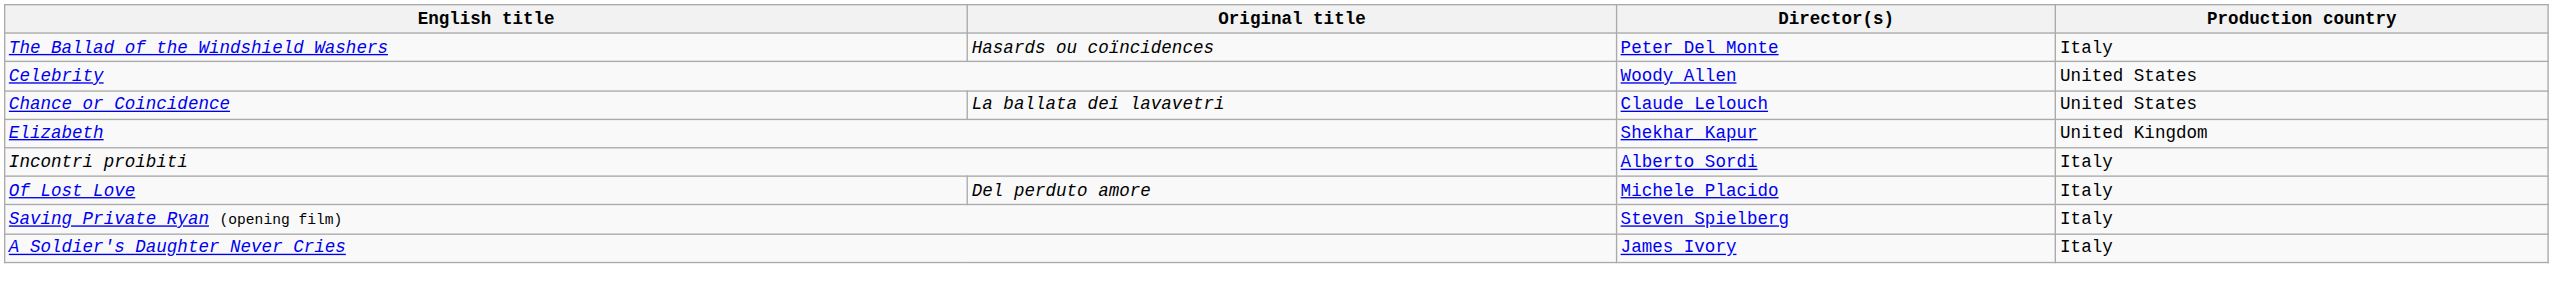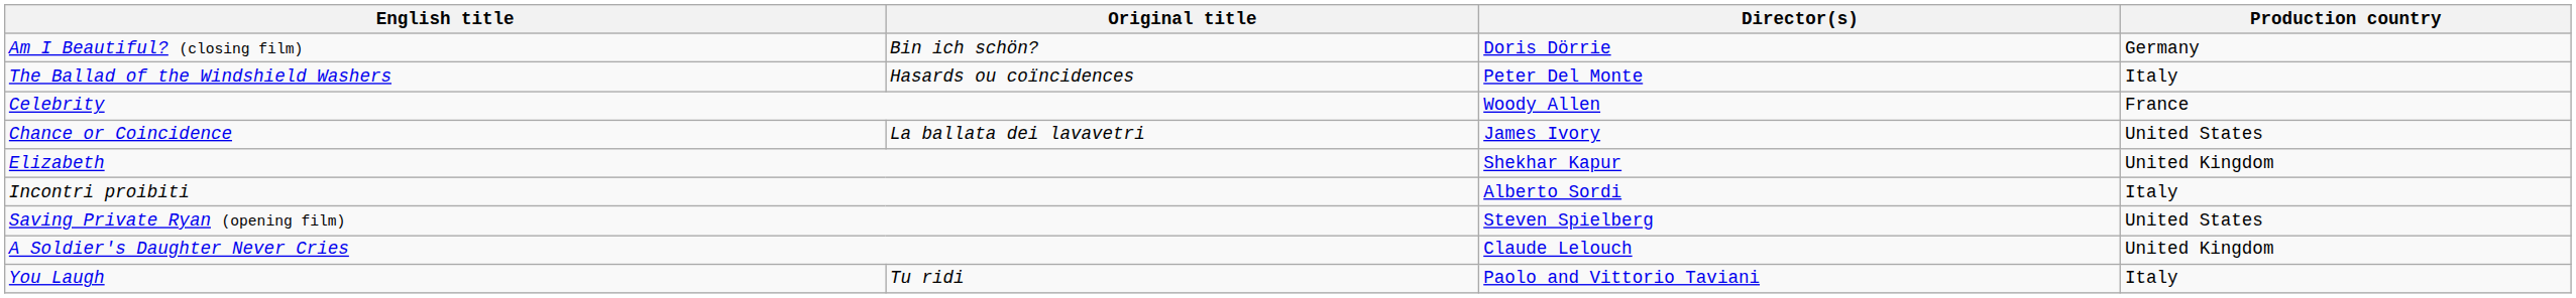+ row: Am I Beautiful? (closing film) | Bin ich schön? | Doris Dörrie | Germany
Celebrity | Production country: United States -> France
Chance or Coincidence | Director(s): Claude Lelouch -> James Ivory
- row: Of Lost Love | Del perduto amore | Michele Placido | Italy
Saving Private Ryan (opening film) | Production country: Italy -> United States
A Soldier's Daughter Never Cries | Director(s): James Ivory -> Claude Lelouch
A Soldier's Daughter Never Cries | Production country: Italy -> United Kingdom
+ row: You Laugh | Tu ridi | Paolo and Vittorio Taviani | Italy
